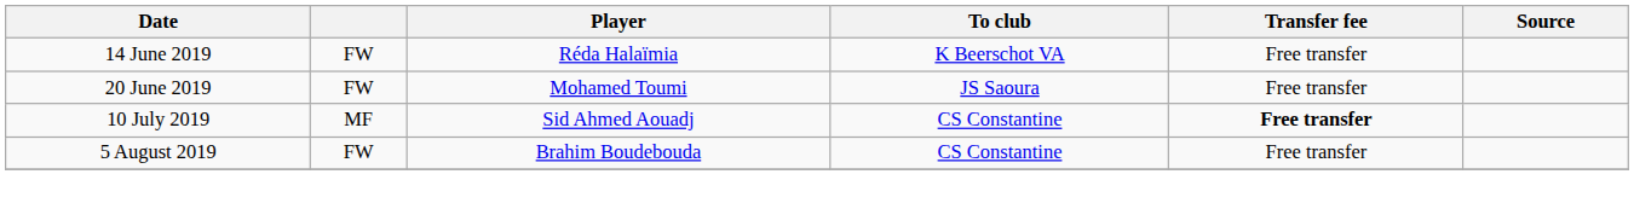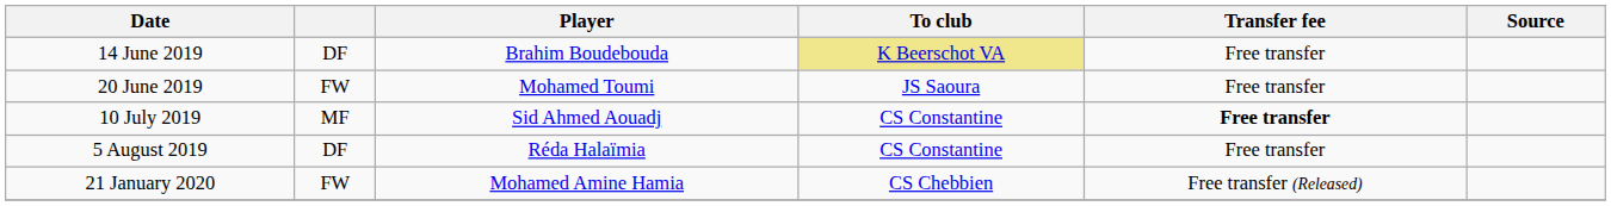14 June 2019 | column 2: FW -> DF
14 June 2019 | Player: Réda Halaïmia -> Brahim Boudebouda
14 June 2019 | To club: no background -> khaki background
5 August 2019 | column 2: FW -> DF
5 August 2019 | Player: Brahim Boudebouda -> Réda Halaïmia
+ row: 21 January 2020 | FW | Mohamed Amine Hamia | CS Chebbien | Free transfer (Released)
